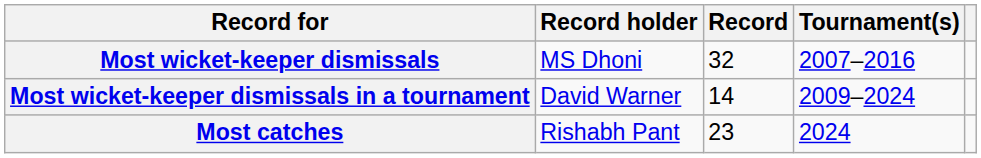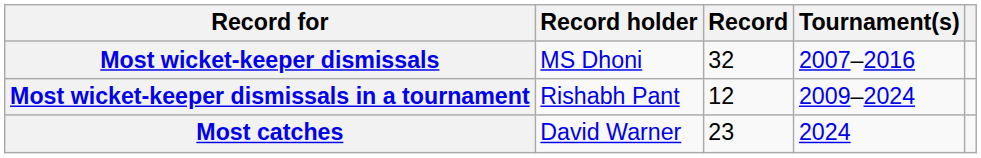Most wicket-keeper dismissals in a tournament | Record holder: David Warner -> Rishabh Pant
Most wicket-keeper dismissals in a tournament | Record: 14 -> 12
Most catches | Record holder: Rishabh Pant -> David Warner
